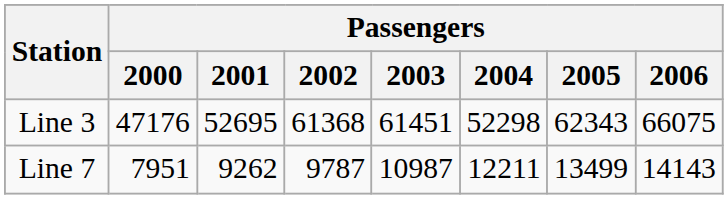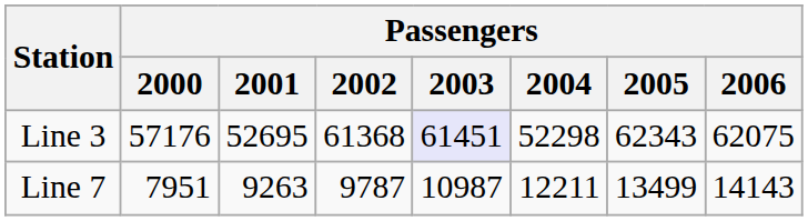Line 3 | Passengers / 2000: 47176 -> 57176
Line 3 | Passengers / 2003: no background -> lavender background
Line 3 | Passengers / 2006: 66075 -> 62075
Line 7 | Passengers / 2001: 9262 -> 9263
